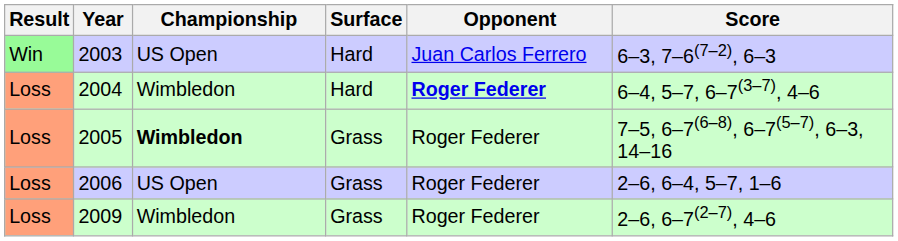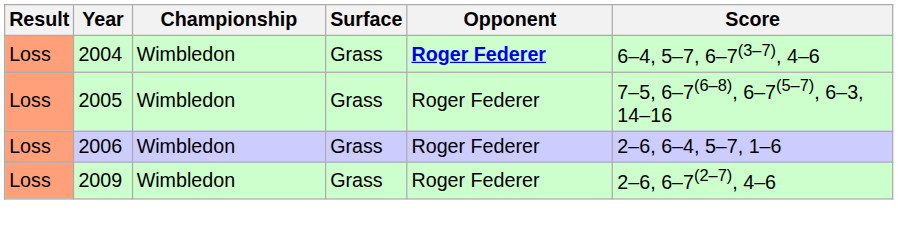- row: Win | 2003 | US Open | Hard | Juan Carlos Ferrero | 6–3, 7–6(7–2), 6–3
2004 | Surface: Hard -> Grass
2005 | Championship: bold -> normal
2006 | Championship: US Open -> Wimbledon
